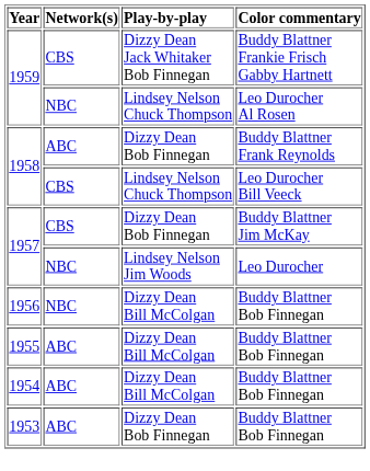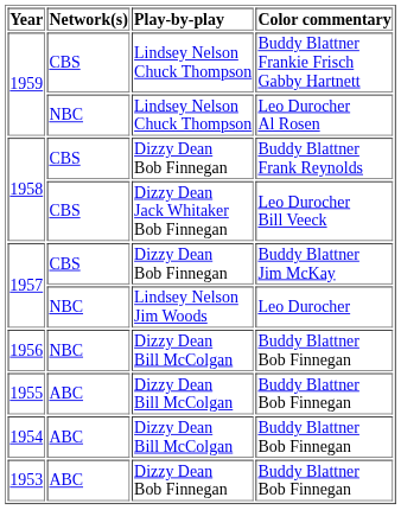1959 / Buddy Blattner Frankie Frisch Gabby Hartnett | Play-by-play: Dizzy Dean Jack Whitaker Bob Finnegan -> Lindsey Nelson Chuck Thompson
1958 / Buddy Blattner Frank Reynolds | Network(s): ABC -> CBS
1958 / Leo Durocher Bill Veeck | Play-by-play: Lindsey Nelson Chuck Thompson -> Dizzy Dean Jack Whitaker Bob Finnegan
